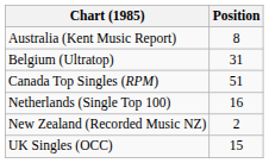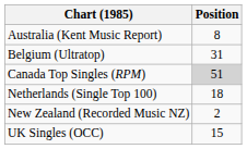Canada Top Singles (RPM) | Position: no background -> lightgrey background
Netherlands (Single Top 100) | Position: 16 -> 18
